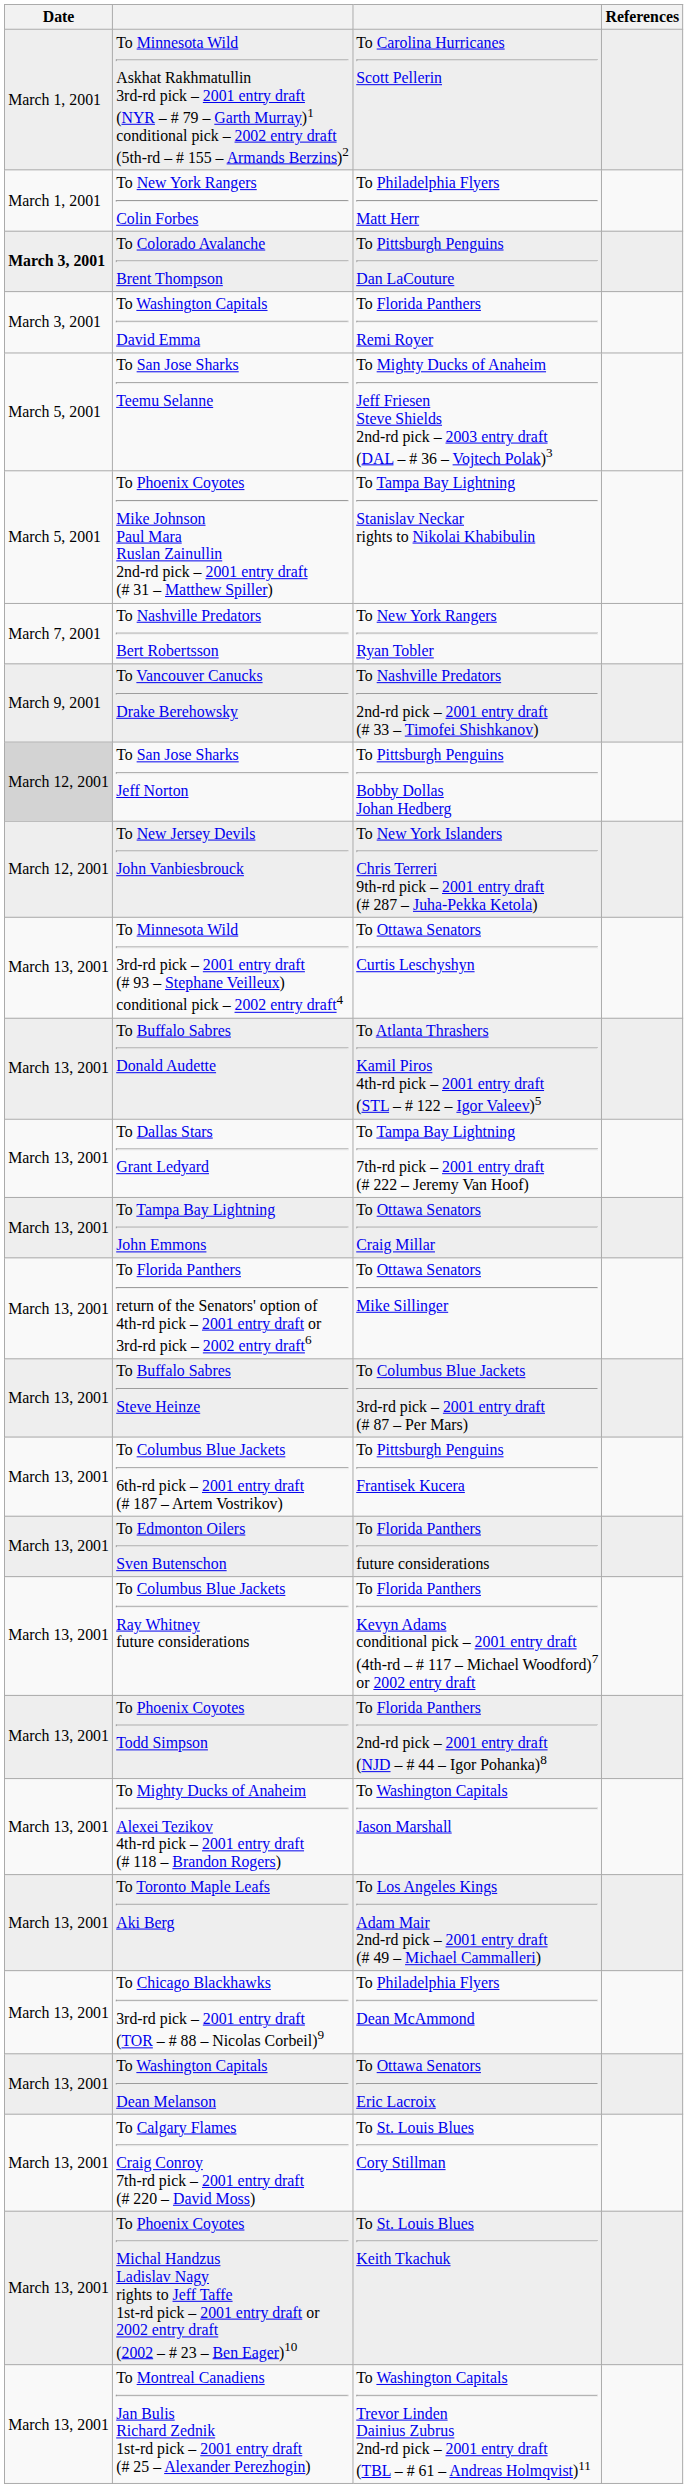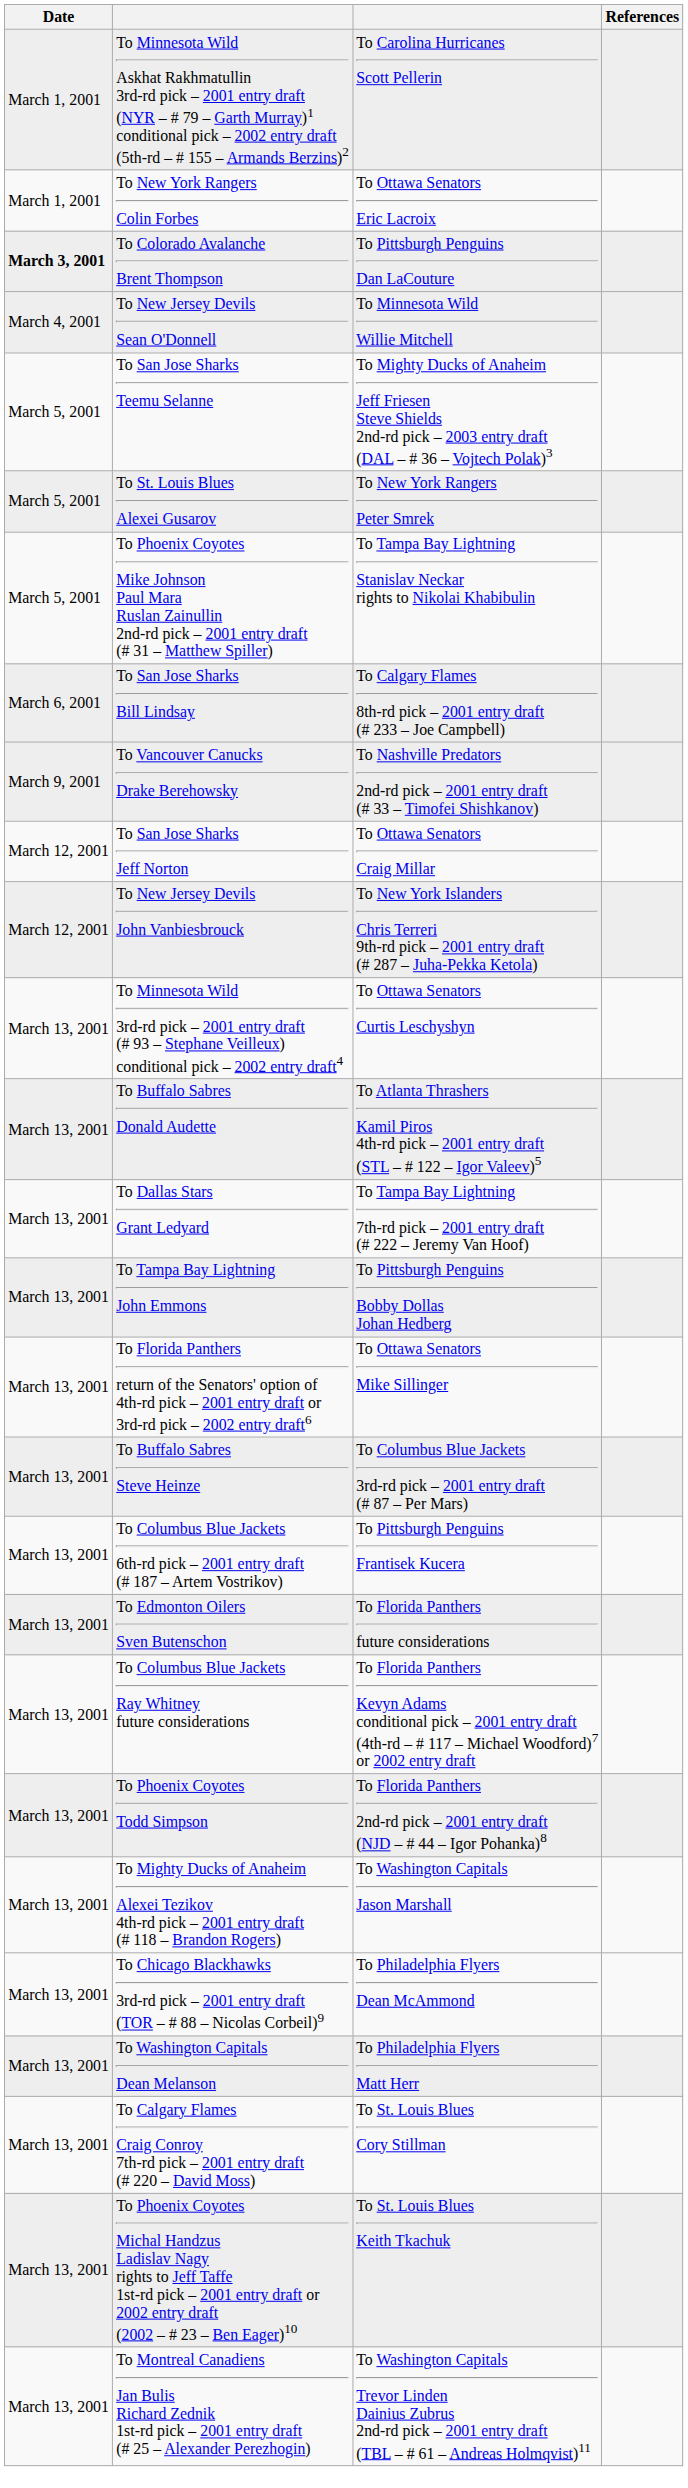To New York Rangers Colin Forbes | column 3: To Philadelphia Flyers Matt Herr -> To Ottawa Senators Eric Lacroix
- row: March 3, 2001 | To Washington Capitals David Emma | To Florida Panthers Remi Royer
+ row: March 4, 2001 | To New Jersey Devils Sean O'Donnell | To Minnesota Wild Willie Mitchell
+ row: March 5, 2001 | To St. Louis Blues Alexei Gusarov | To New York Rangers Peter Smrek
+ row: March 6, 2001 | To San Jose Sharks Bill Lindsay | To Calgary Flames 8th-rd pick – 2001 entry draft (# 233 – Joe Campbell)
- row: March 7, 2001 | To Nashville Predators Bert Robertsson | To New York Rangers Ryan Tobler
To San Jose Sharks Jeff Norton | Date: lightgrey background -> no background
To San Jose Sharks Jeff Norton | column 3: To Pittsburgh Penguins Bobby Dollas Johan Hedberg -> To Ottawa Senators Craig Millar
To Tampa Bay Lightning John Emmons | column 3: To Ottawa Senators Craig Millar -> To Pittsburgh Penguins Bobby Dollas Johan Hedberg
- row: March 13, 2001 | To Toronto Maple Leafs Aki Berg | To Los Angeles Kings Adam Mair 2nd-rd pick – 2001 entry draft (# 49 – Michael Cammalleri)
To Washington Capitals Dean Melanson | column 3: To Ottawa Senators Eric Lacroix -> To Philadelphia Flyers Matt Herr
